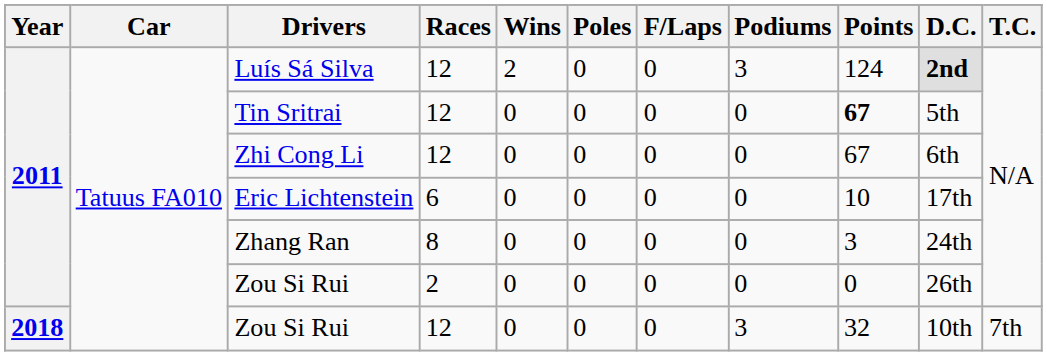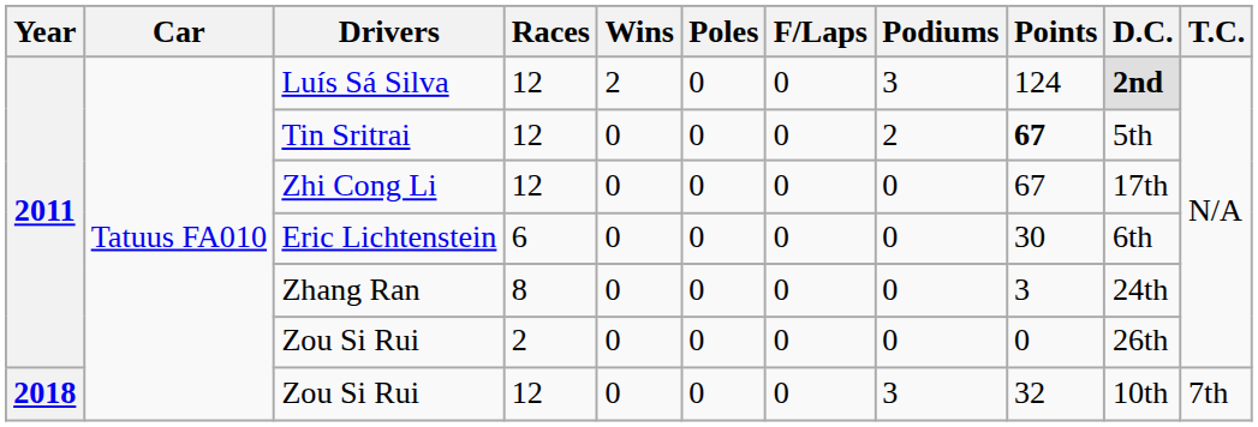Tin Sritrai | Podiums: 0 -> 2
Zhi Cong Li | D.C.: 6th -> 17th
Eric Lichtenstein | Points: 10 -> 30
Eric Lichtenstein | D.C.: 17th -> 6th
